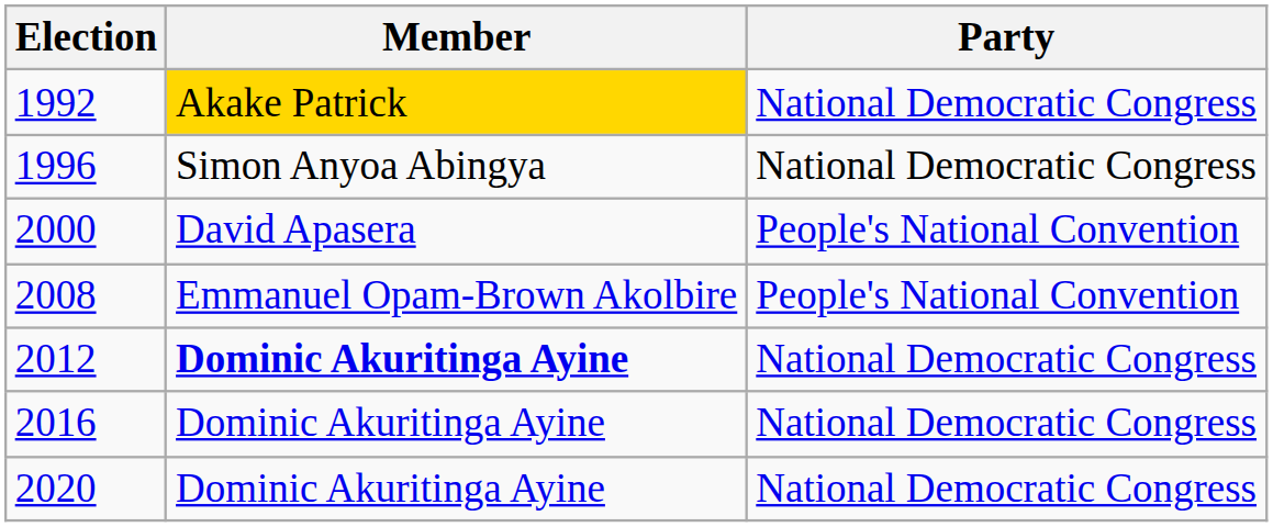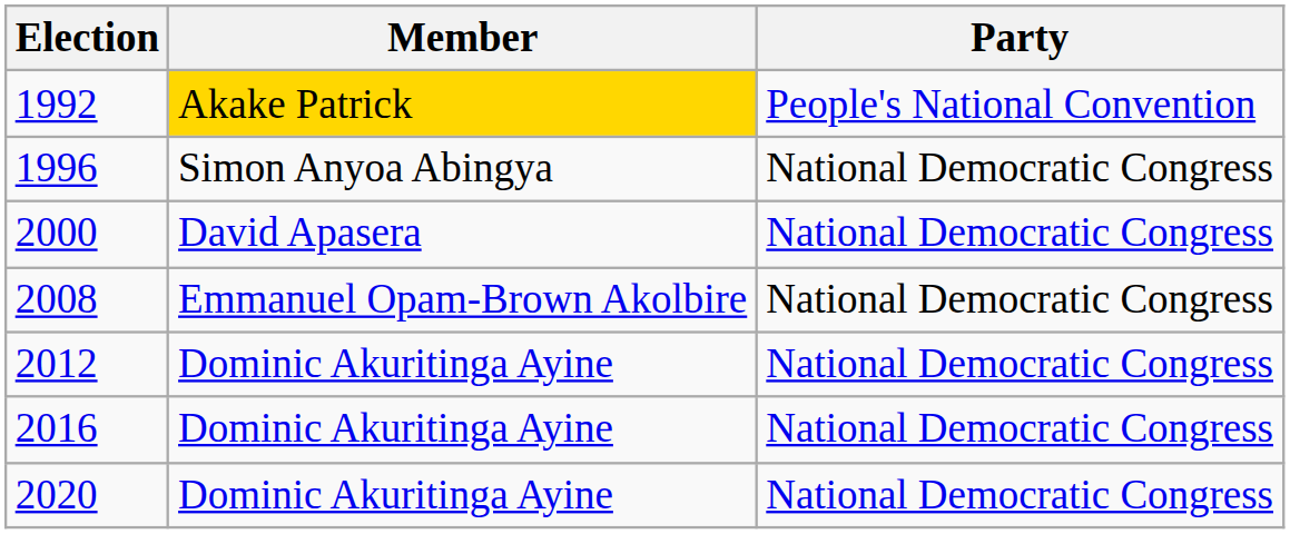1992 | Party: National Democratic Congress -> People's National Convention
2000 | Party: People's National Convention -> National Democratic Congress
2008 | Party: People's National Convention -> National Democratic Congress
2012 | Member: bold -> normal
